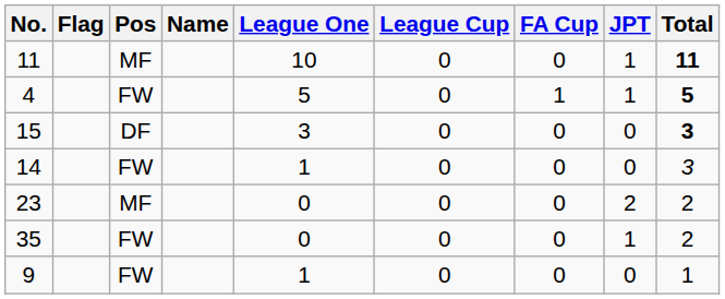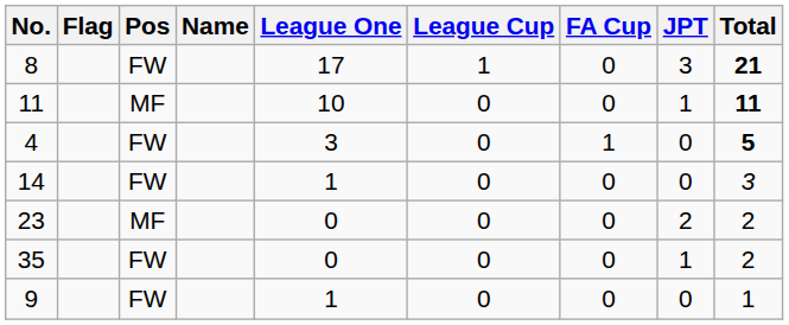+ row: 8 | FW | 17 | 1 | 0 | 3 | 21
4 | League One: 5 -> 3
4 | JPT: 1 -> 0
- row: 15 | DF | 3 | 0 | 0 | 0 | 3
